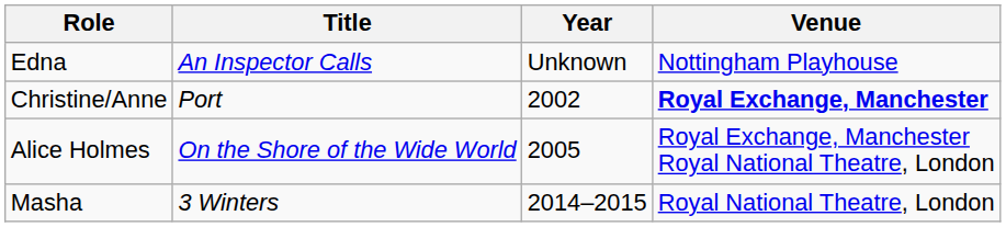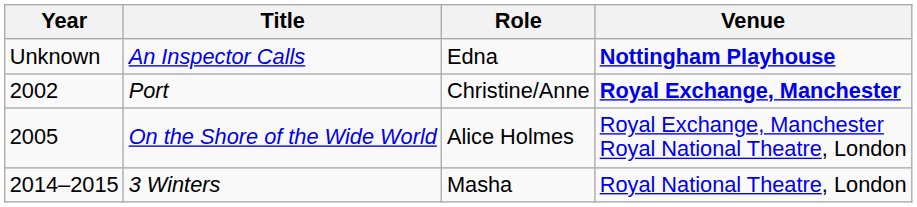columns swapped: Year <-> Role
An Inspector Calls | Venue: normal -> bold
